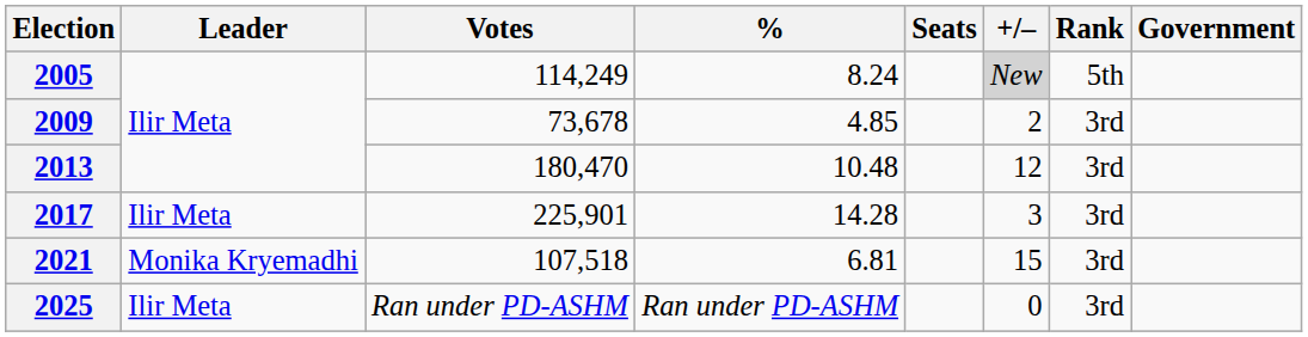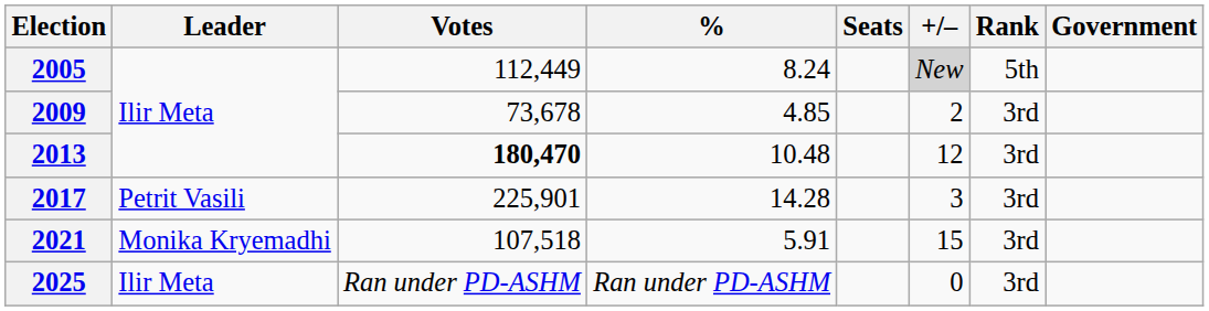2005 | Votes: 114,249 -> 112,449
2013 | Votes: normal -> bold
2017 | Leader: Ilir Meta -> Petrit Vasili
2021 | %: 6.81 -> 5.91
